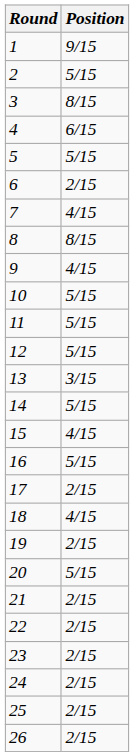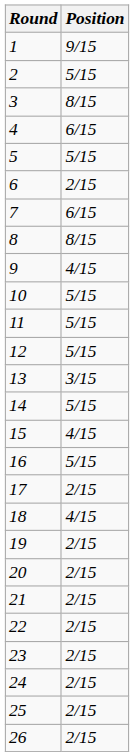7 | Position: 4/15 -> 6/15
20 | Position: 5/15 -> 2/15
